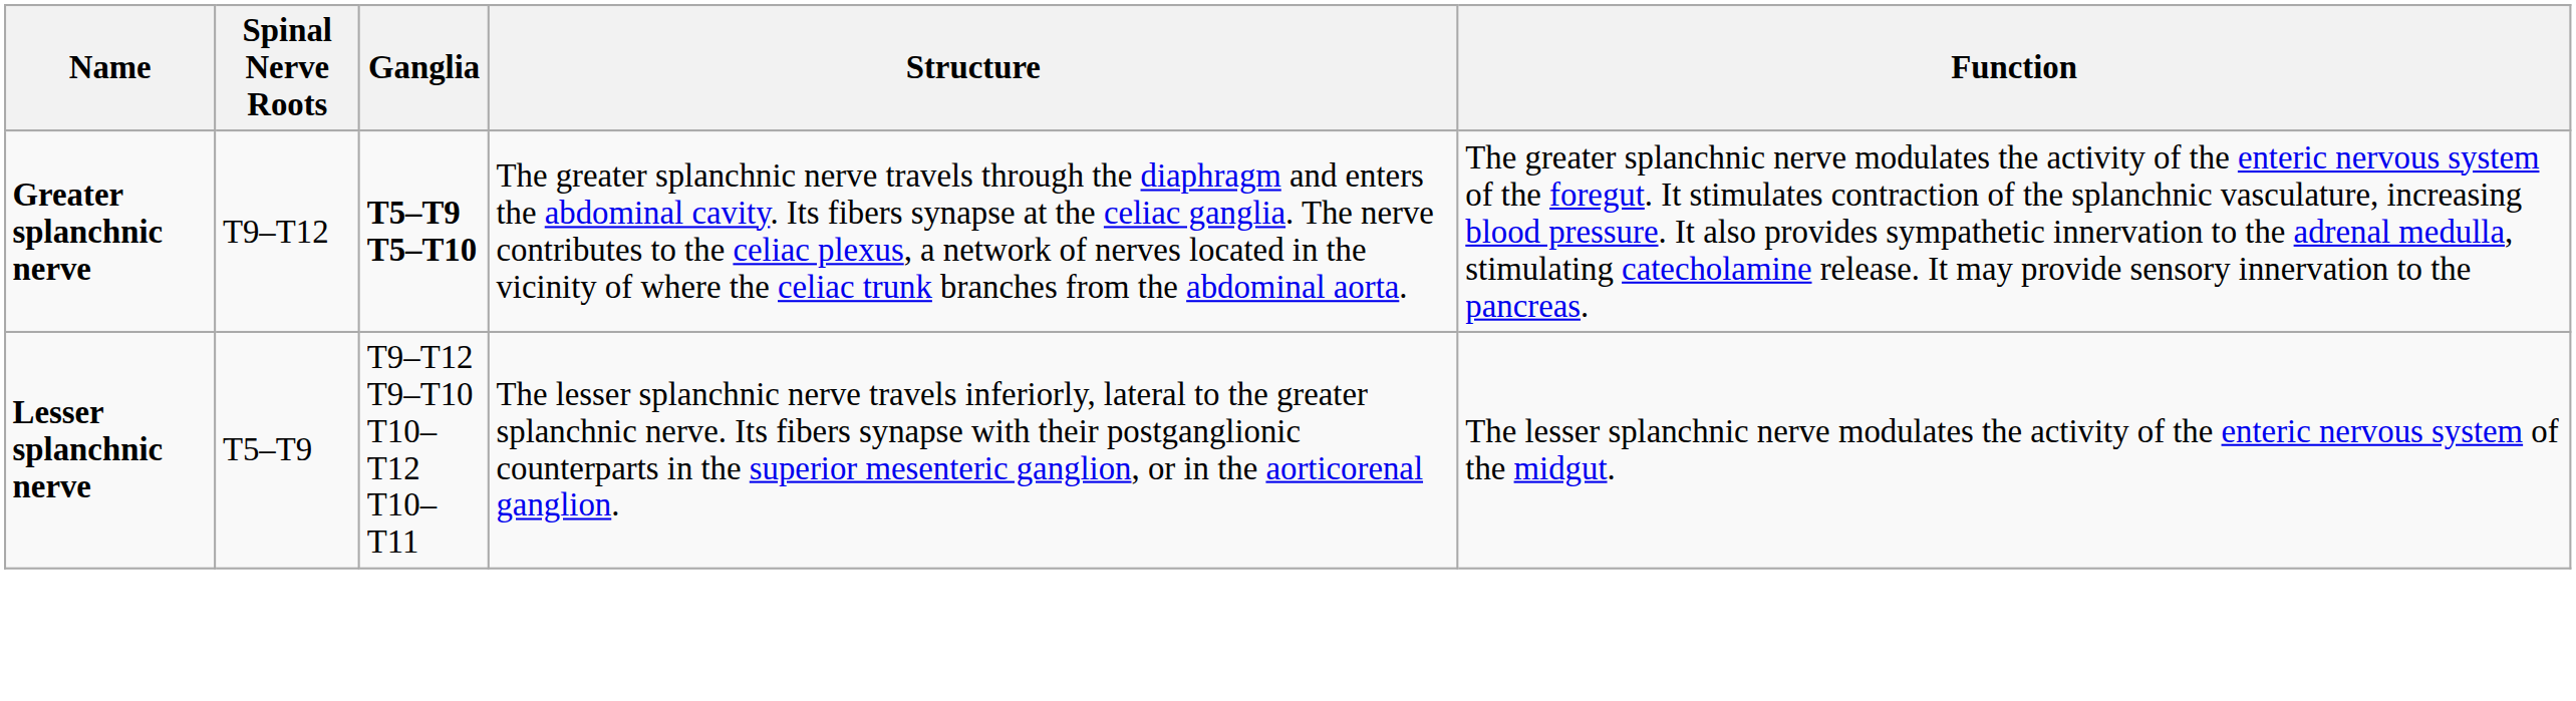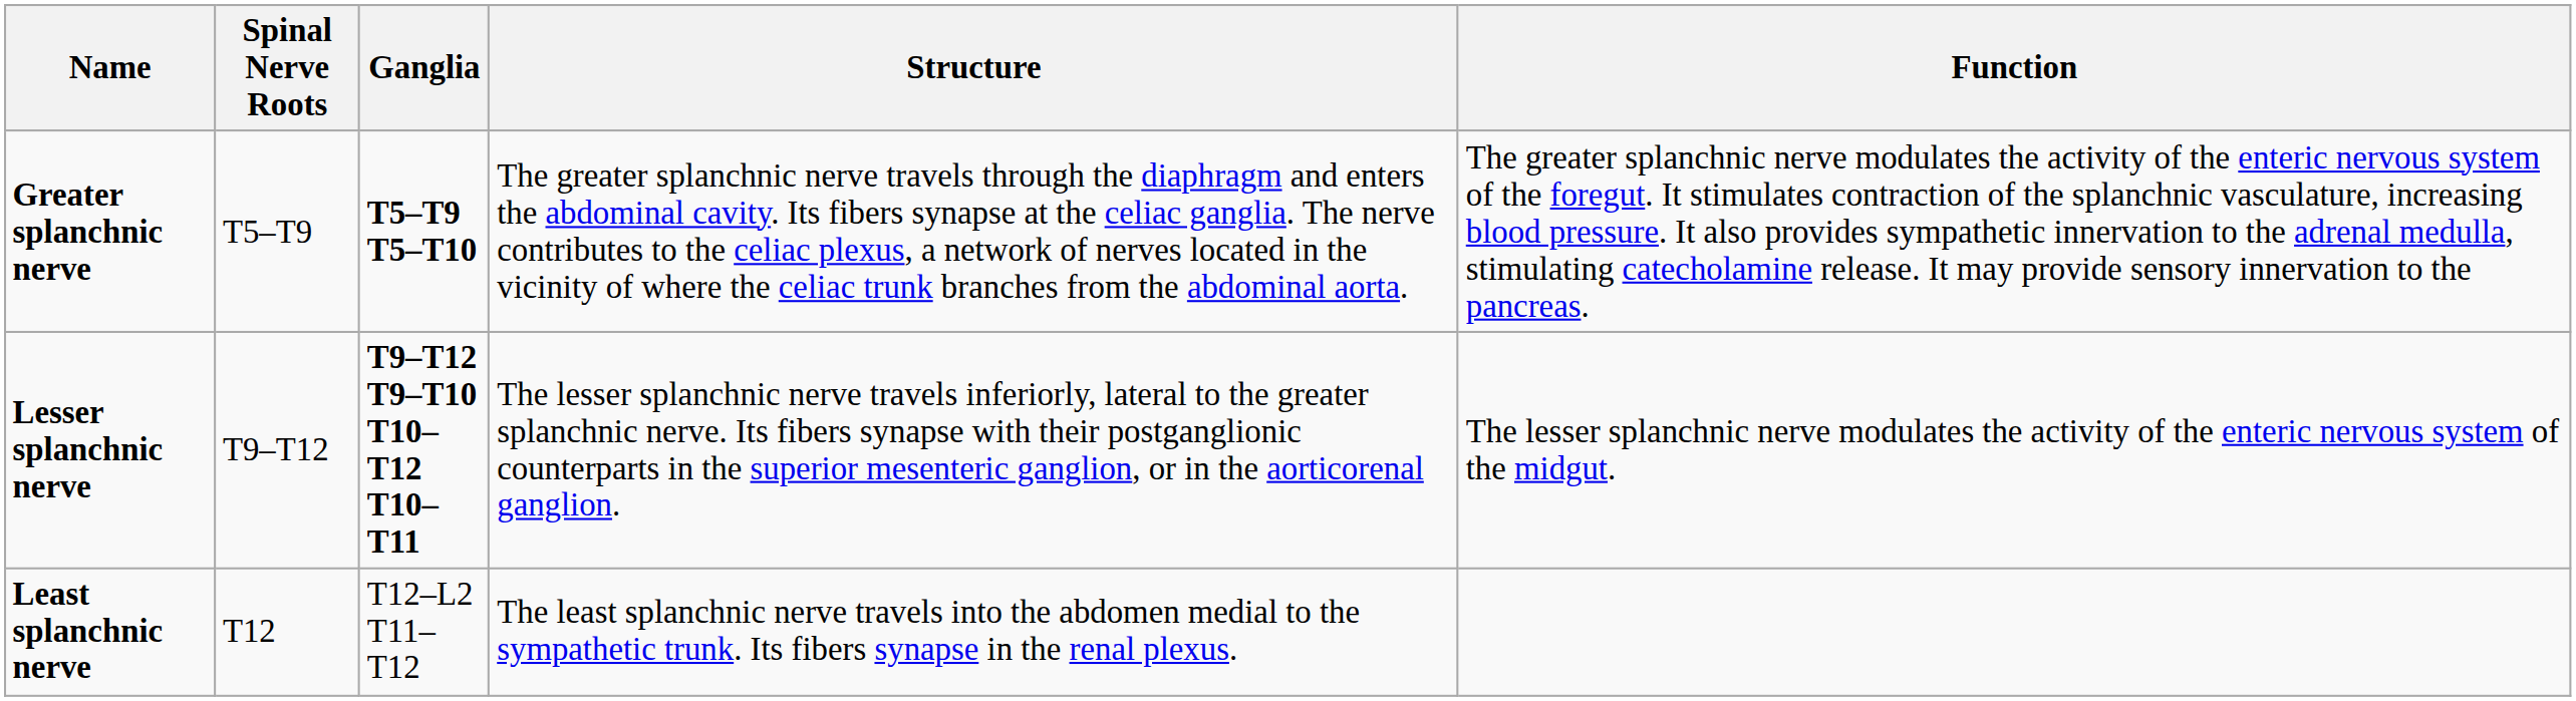Greater splanchnic nerve | Spinal Nerve Roots: T9–T12 -> T5–T9
Lesser splanchnic nerve | Spinal Nerve Roots: T5–T9 -> T9–T12
Lesser splanchnic nerve | Ganglia: normal -> bold
+ row: Least splanchnic nerve | T12 | T12–L2 T11–T12 | The least splanchnic nerve travels into the abdomen medial to the sympathetic trunk. Its fibers synapse in the renal plexus.
